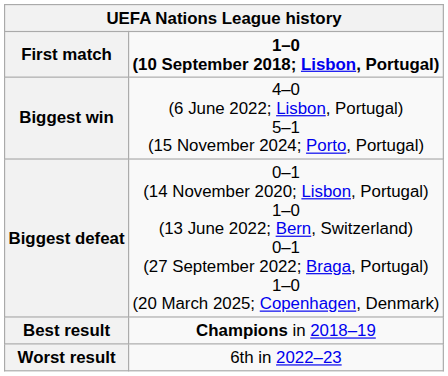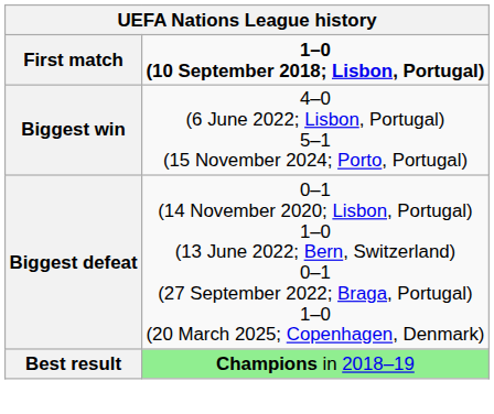Best result | column 2: no background -> lightgreen background
- row: Worst result | 6th in 2022–23
